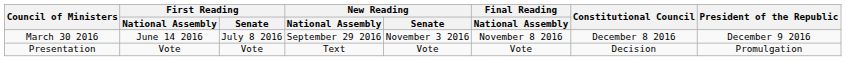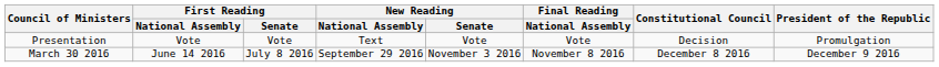rows swapped: Presentation <-> March 30 2016
